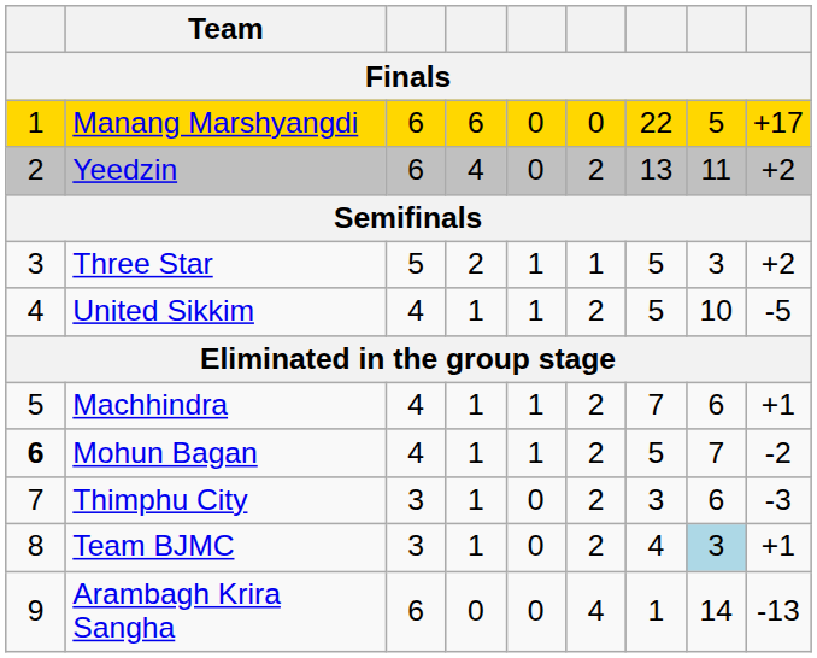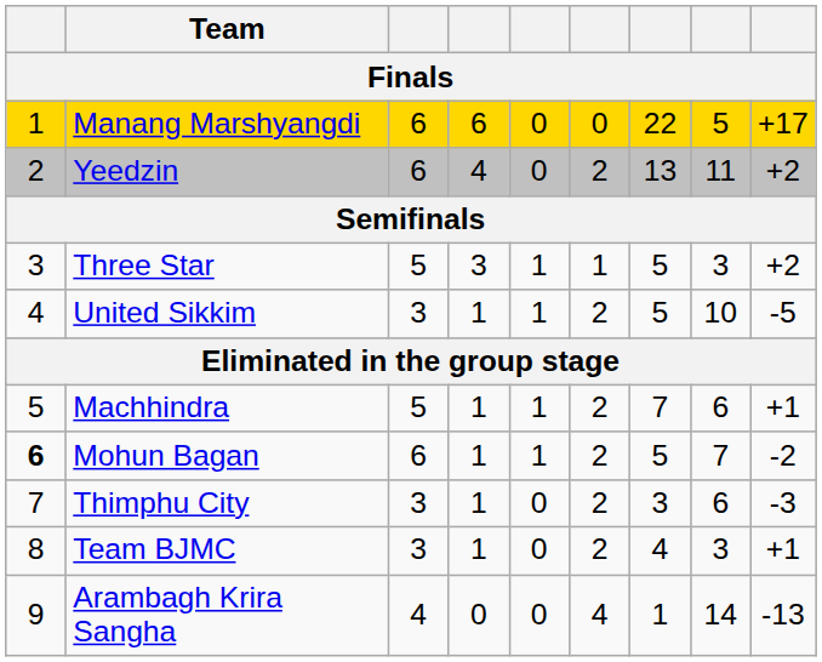Three Star | column 4: 2 -> 3
United Sikkim | column 3: 4 -> 3
Machhindra | column 3: 4 -> 5
Mohun Bagan | column 3: 4 -> 6
Team BJMC | column 8: lightblue background -> no background
Arambagh Krira Sangha | column 3: 6 -> 4
